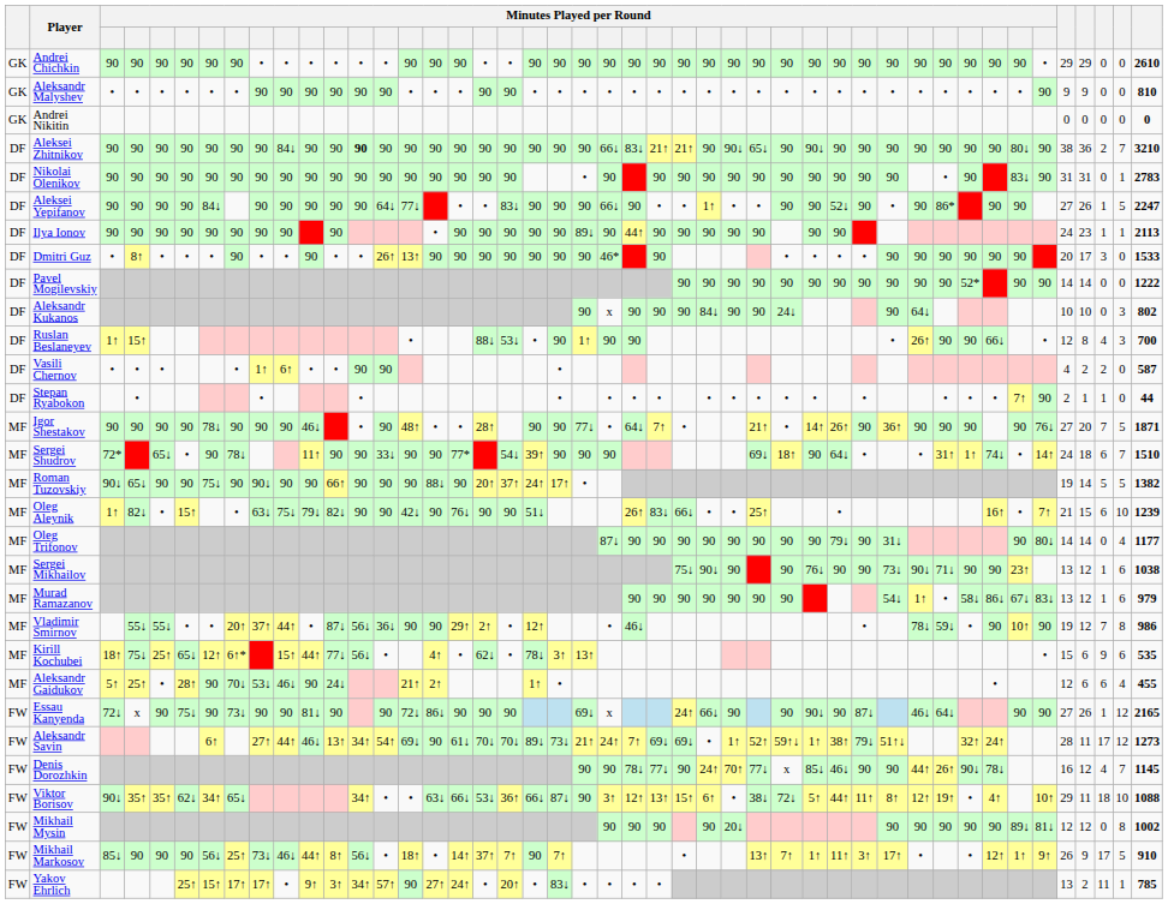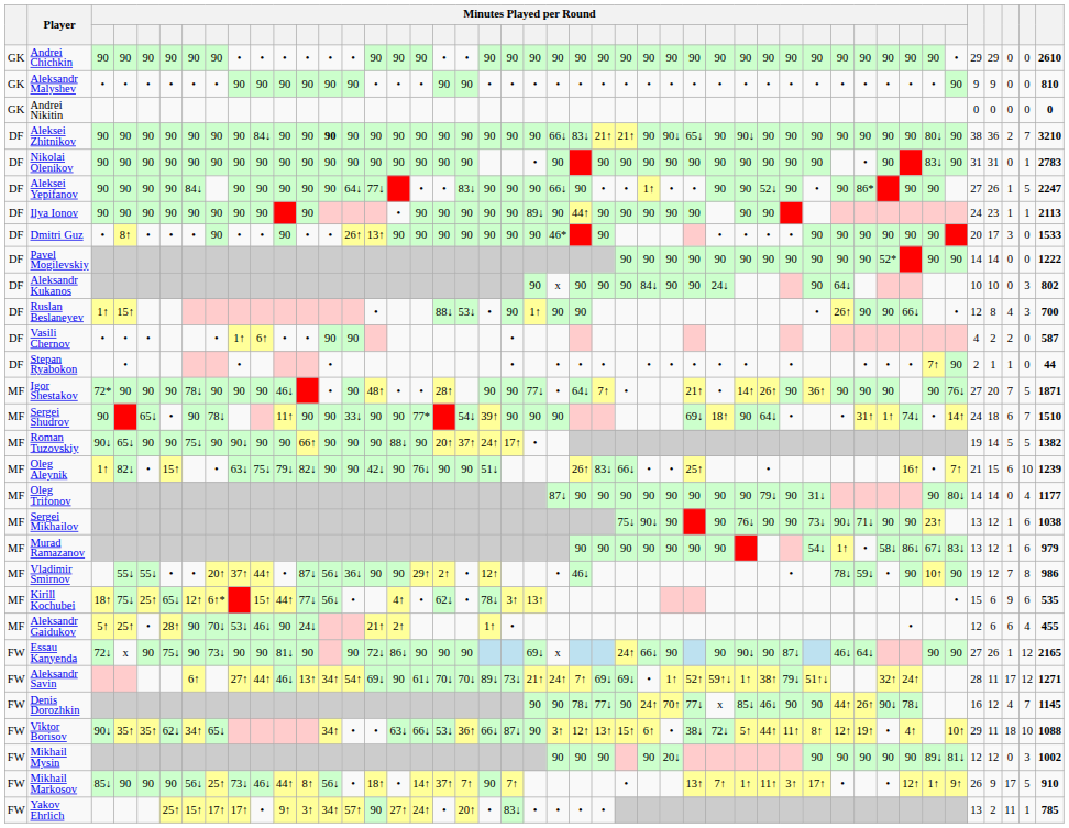Igor Shestakov | column 3: 90 -> 72*
Sergei Shudrov | column 3: 72* -> 90
Aleksandr Savin | column 45: 1273 -> 1271
Mikhail Mysin | column 44: 8 -> 3
